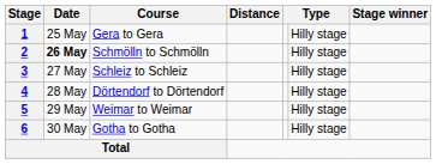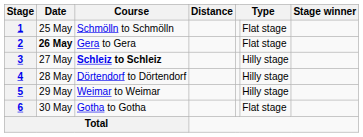1 | Course: Gera to Gera -> Schmölln to Schmölln
1 | column 6: Hilly stage -> Flat stage
2 | Course: Schmölln to Schmölln -> Gera to Gera
2 | column 6: Hilly stage -> Flat stage
3 | Course: normal -> bold
6 | column 6: Hilly stage -> Flat stage
